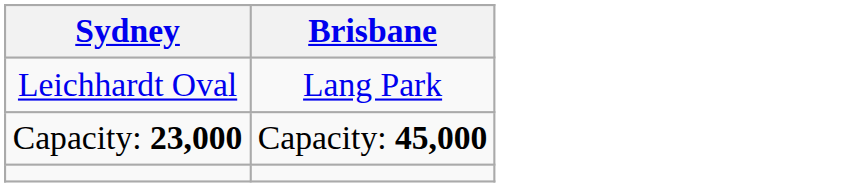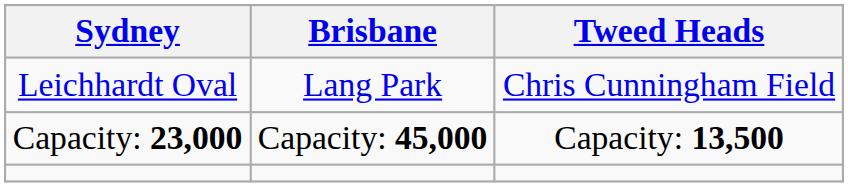+ column: Tweed Heads | Chris Cunningham Field | Capacity: 13,500
